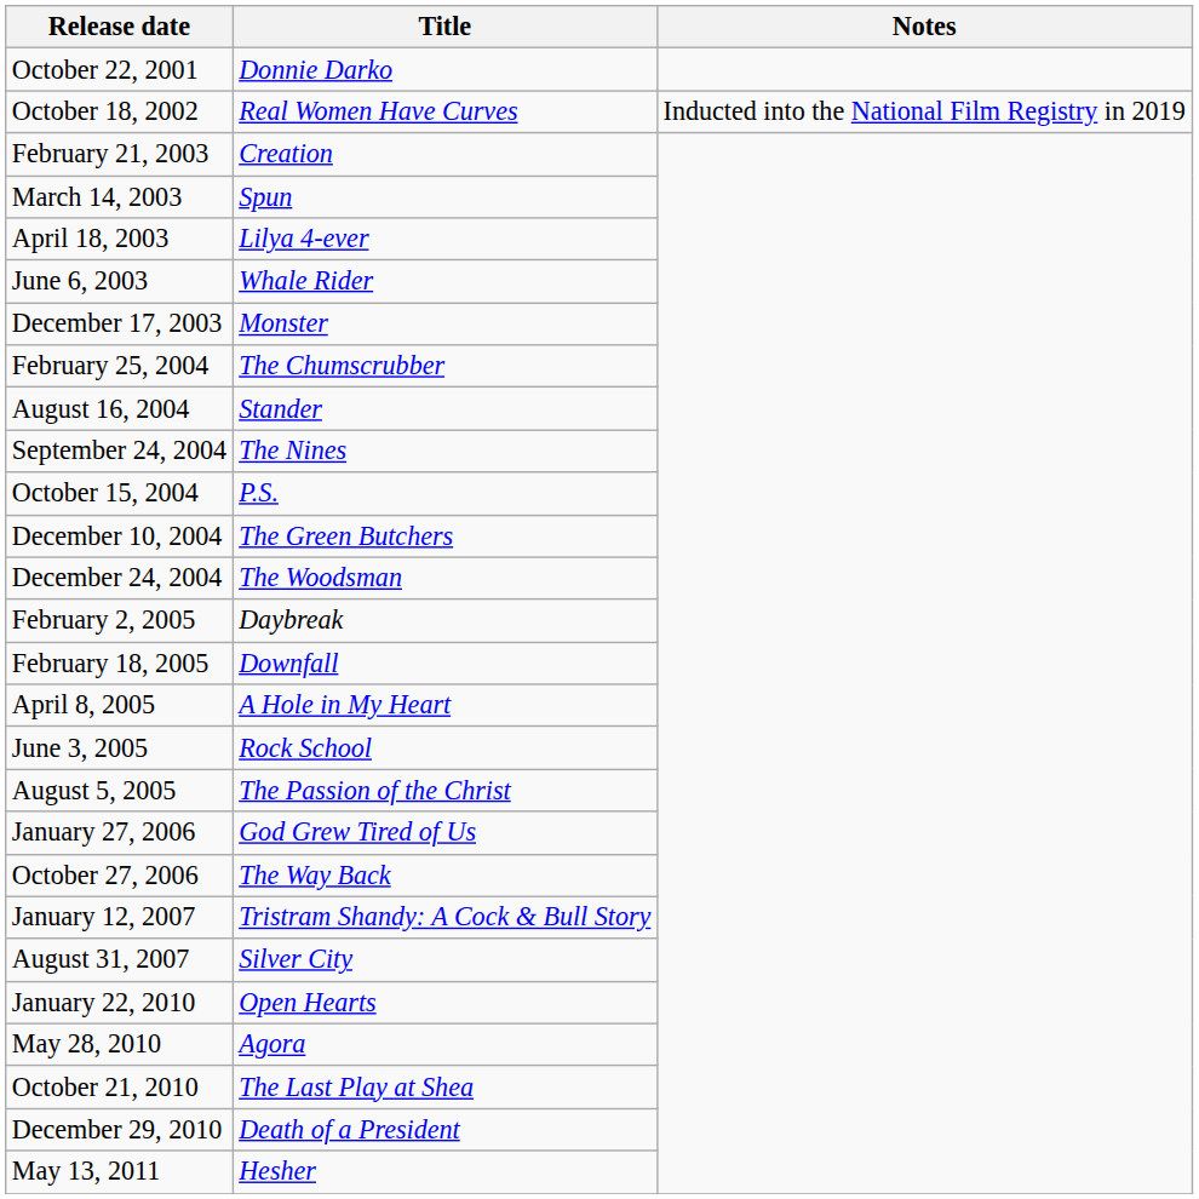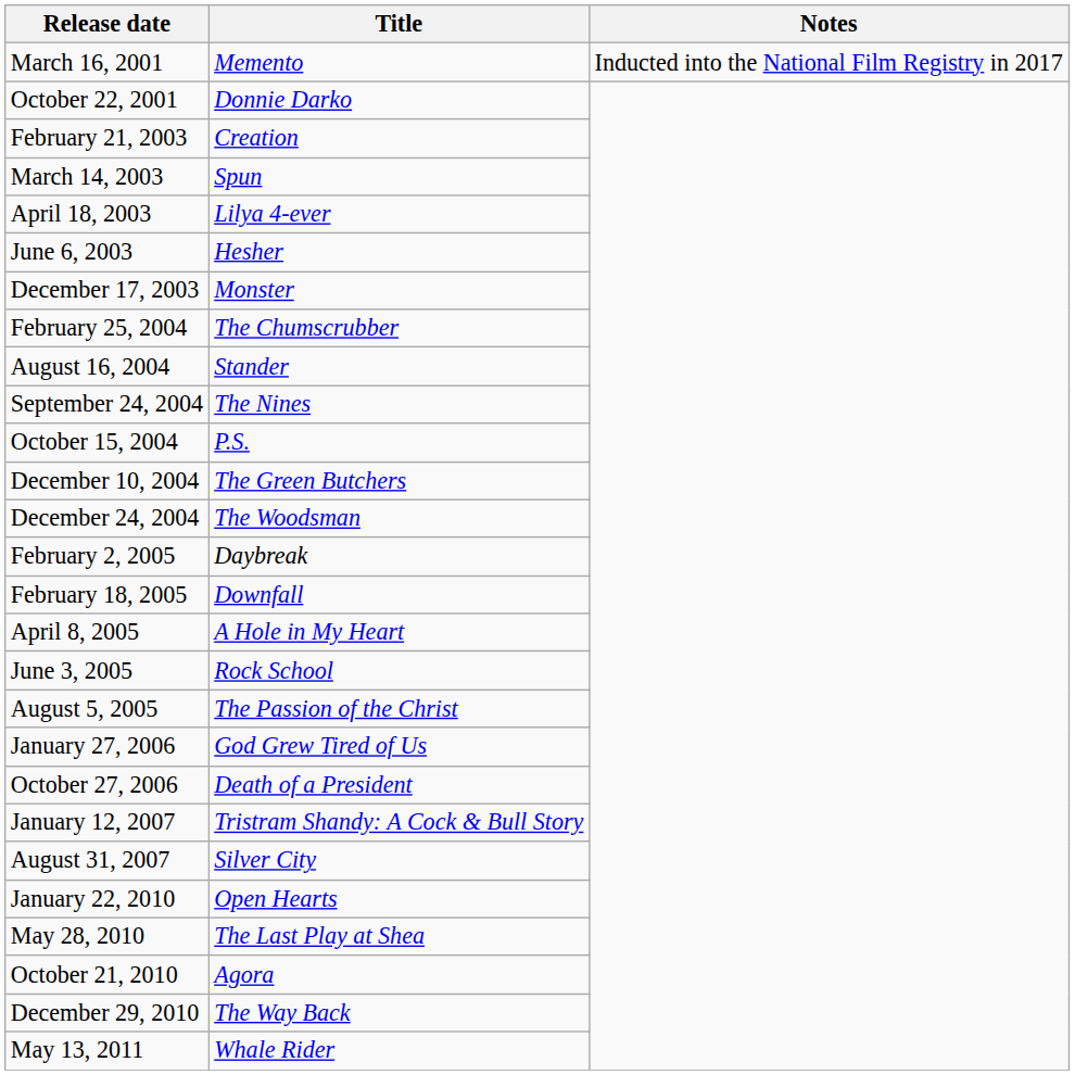+ row: March 16, 2001 | Memento | Inducted into the National Film Registry in 2017
- row: October 18, 2002 | Real Women Have Curves | Inducted into the National Film Registry in 2019
June 6, 2003 | Title: Whale Rider -> Hesher
October 27, 2006 | Title: The Way Back -> Death of a President
May 28, 2010 | Title: Agora -> The Last Play at Shea
October 21, 2010 | Title: The Last Play at Shea -> Agora
December 29, 2010 | Title: Death of a President -> The Way Back
May 13, 2011 | Title: Hesher -> Whale Rider
